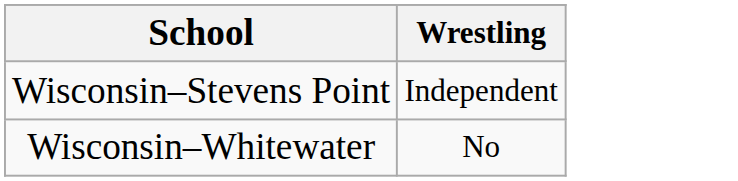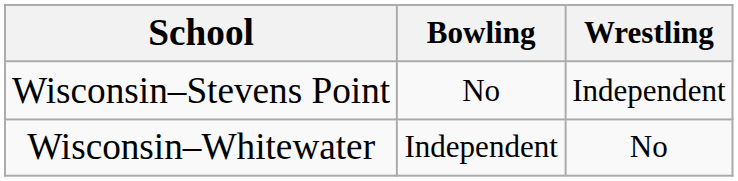+ column: Bowling | No | Independent
